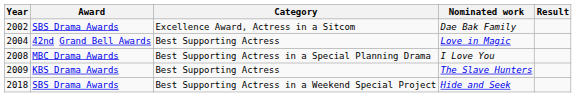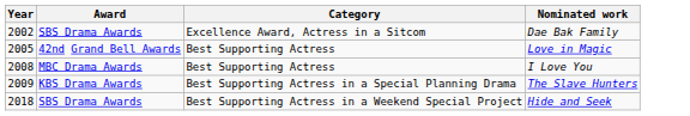- column: Result
Love in Magic | Year: 2004 -> 2005
I Love You | Category: Best Supporting Actress in a Special Planning Drama -> Best Supporting Actress
The Slave Hunters | Category: Best Supporting Actress -> Best Supporting Actress in a Special Planning Drama
